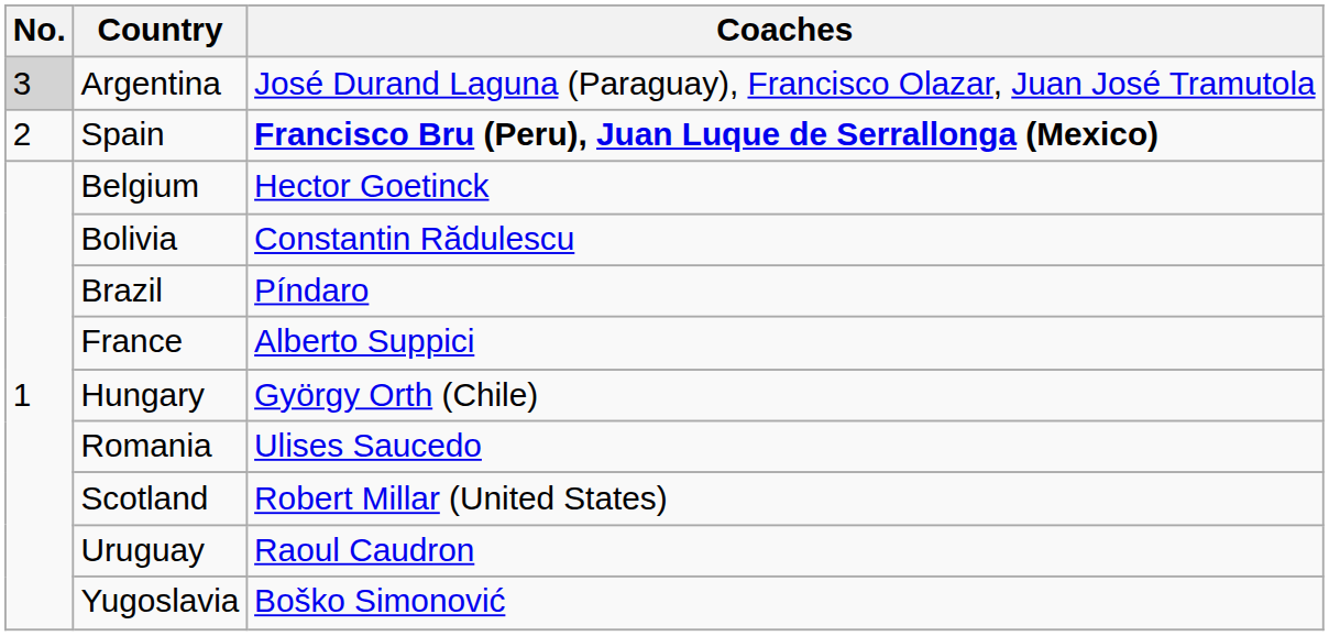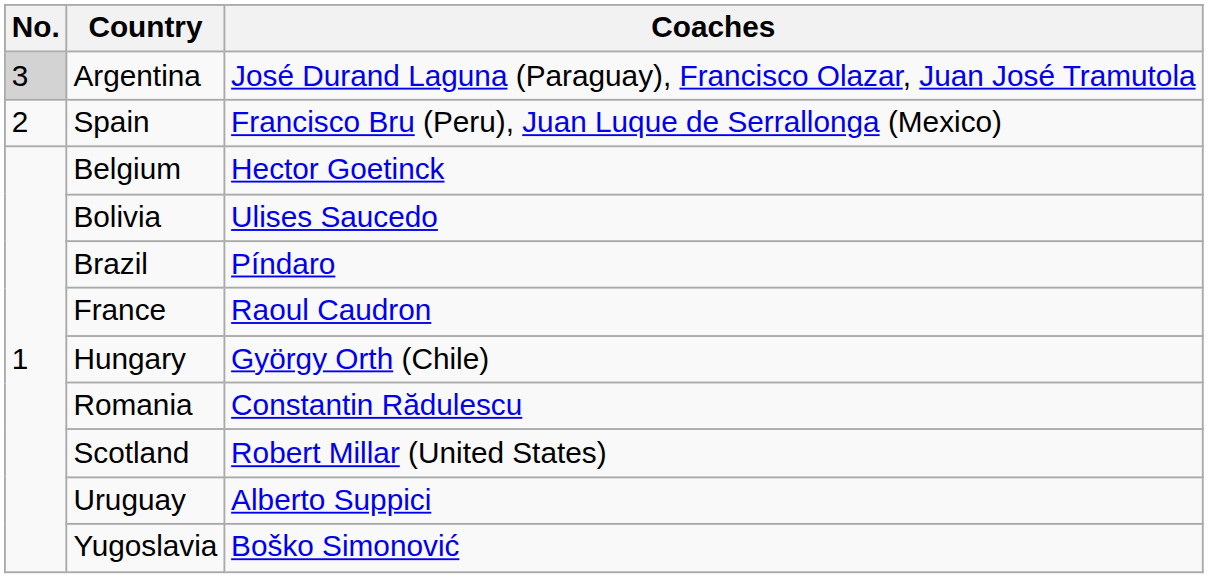Spain | Coaches: bold -> normal
Bolivia | Coaches: Constantin Rădulescu -> Ulises Saucedo
France | Coaches: Alberto Suppici -> Raoul Caudron
Romania | Coaches: Ulises Saucedo -> Constantin Rădulescu
Uruguay | Coaches: Raoul Caudron -> Alberto Suppici
